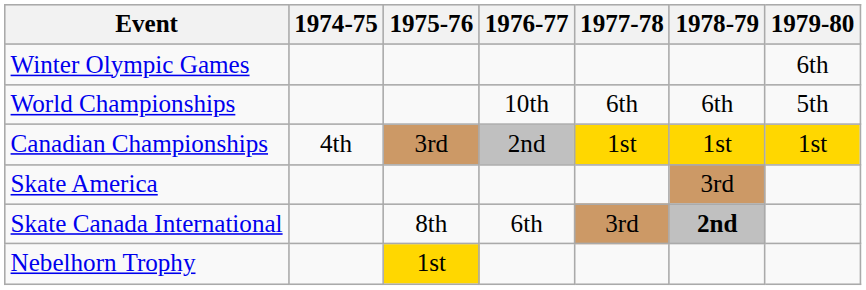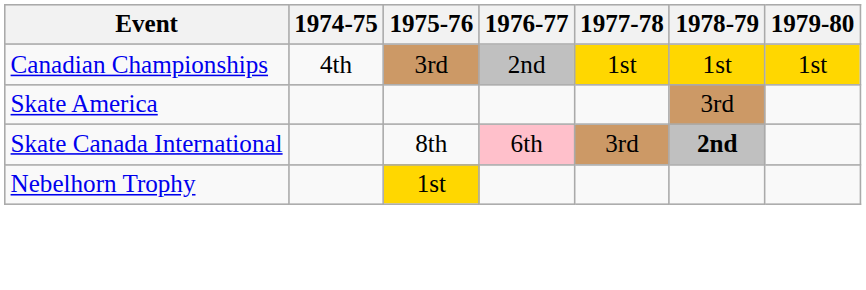- row: Winter Olympic Games | 6th
- row: World Championships | 10th | 6th | 6th | 5th
Skate Canada International | 1976-77: no background -> pink background
